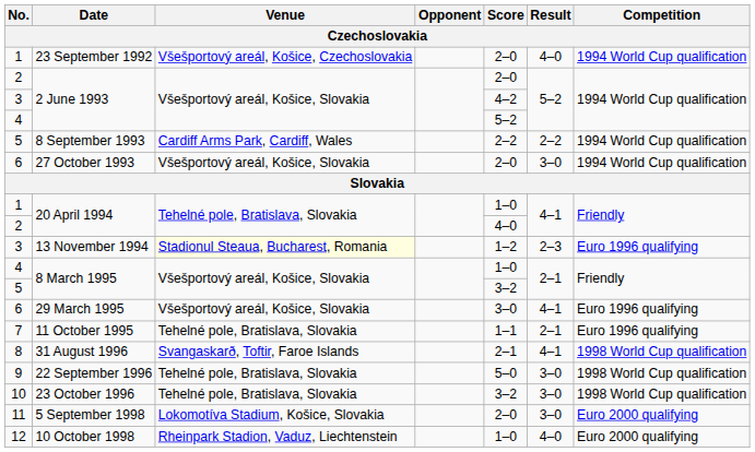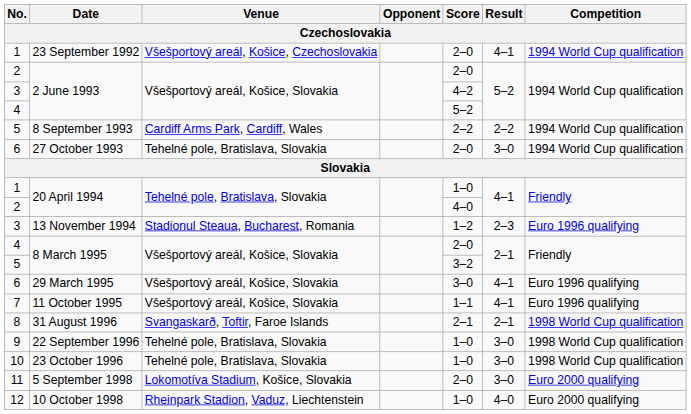23 September 1992 | Result: 4–0 -> 4–1
27 October 1993 | Venue: Všešportový areál, Košice, Slovakia -> Tehelné pole, Bratislava, Slovakia
13 November 1994 | Venue: lightyellow background -> no background
4 / 8 March 1995 | Score: 1–0 -> 2–0
11 October 1995 | Venue: Tehelné pole, Bratislava, Slovakia -> Všešportový areál, Košice, Slovakia
11 October 1995 | Result: 2–1 -> 4–1
31 August 1996 | Result: 4–1 -> 2–1
22 September 1996 | Score: 5–0 -> 1–0
23 October 1996 | Score: 3–2 -> 1–0
